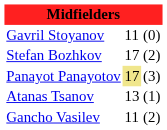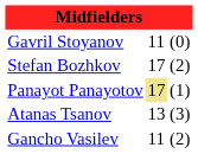Panayot Panayotov | column 3: (3) -> (1)
Atanas Tsanov | column 3: (1) -> (3)
